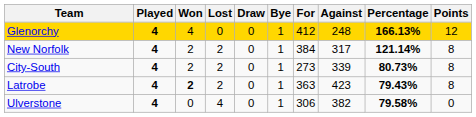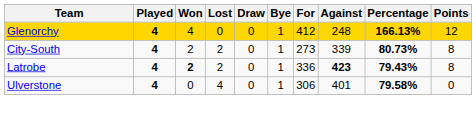- row: New Norfolk | 4 | 2 | 2 | 0 | 1 | 384 | 317 | 121.14% | 8
Latrobe | For: 363 -> 336
Latrobe | Against: normal -> bold
Ulverstone | Against: 382 -> 401
